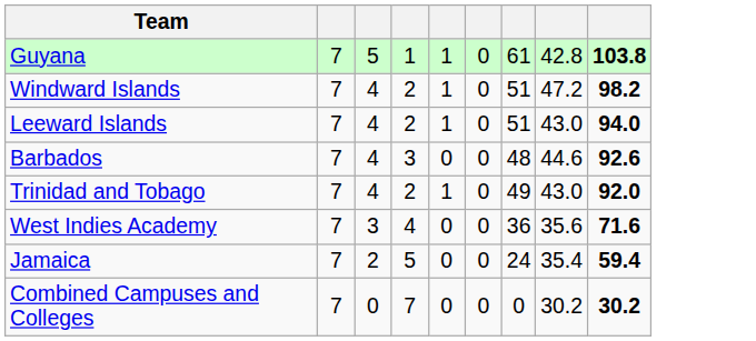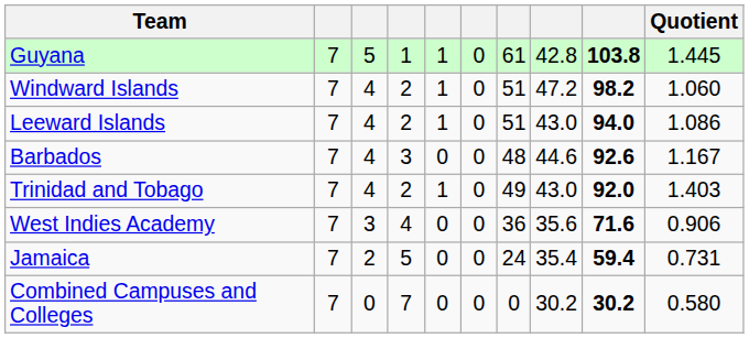+ column: Quotient | 1.445 | 1.060 | 1.086 | 1.167 | 1.403 | 0.906 | 0.731 | 0.580
